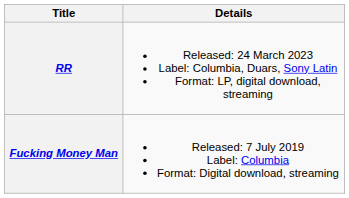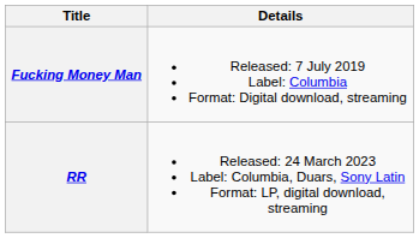rows swapped: Fucking Money Man <-> RR
